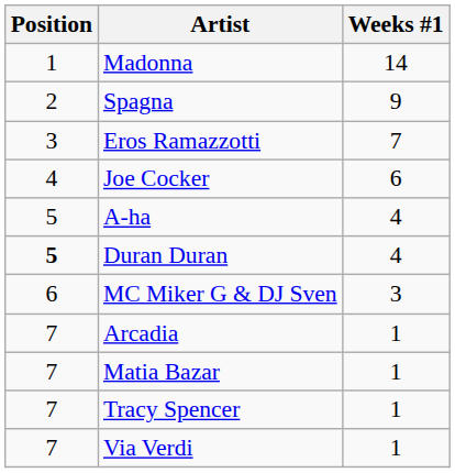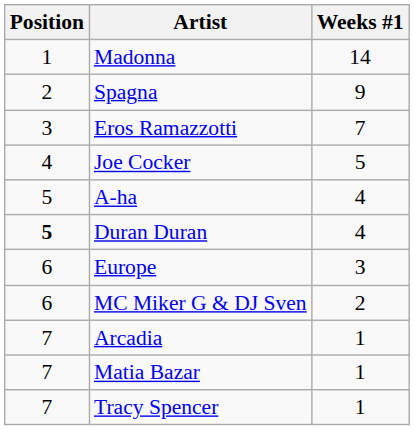Joe Cocker | Weeks #1: 6 -> 5
+ row: 6 | Europe | 3
MC Miker G & DJ Sven | Weeks #1: 3 -> 2
- row: 7 | Via Verdi | 1
